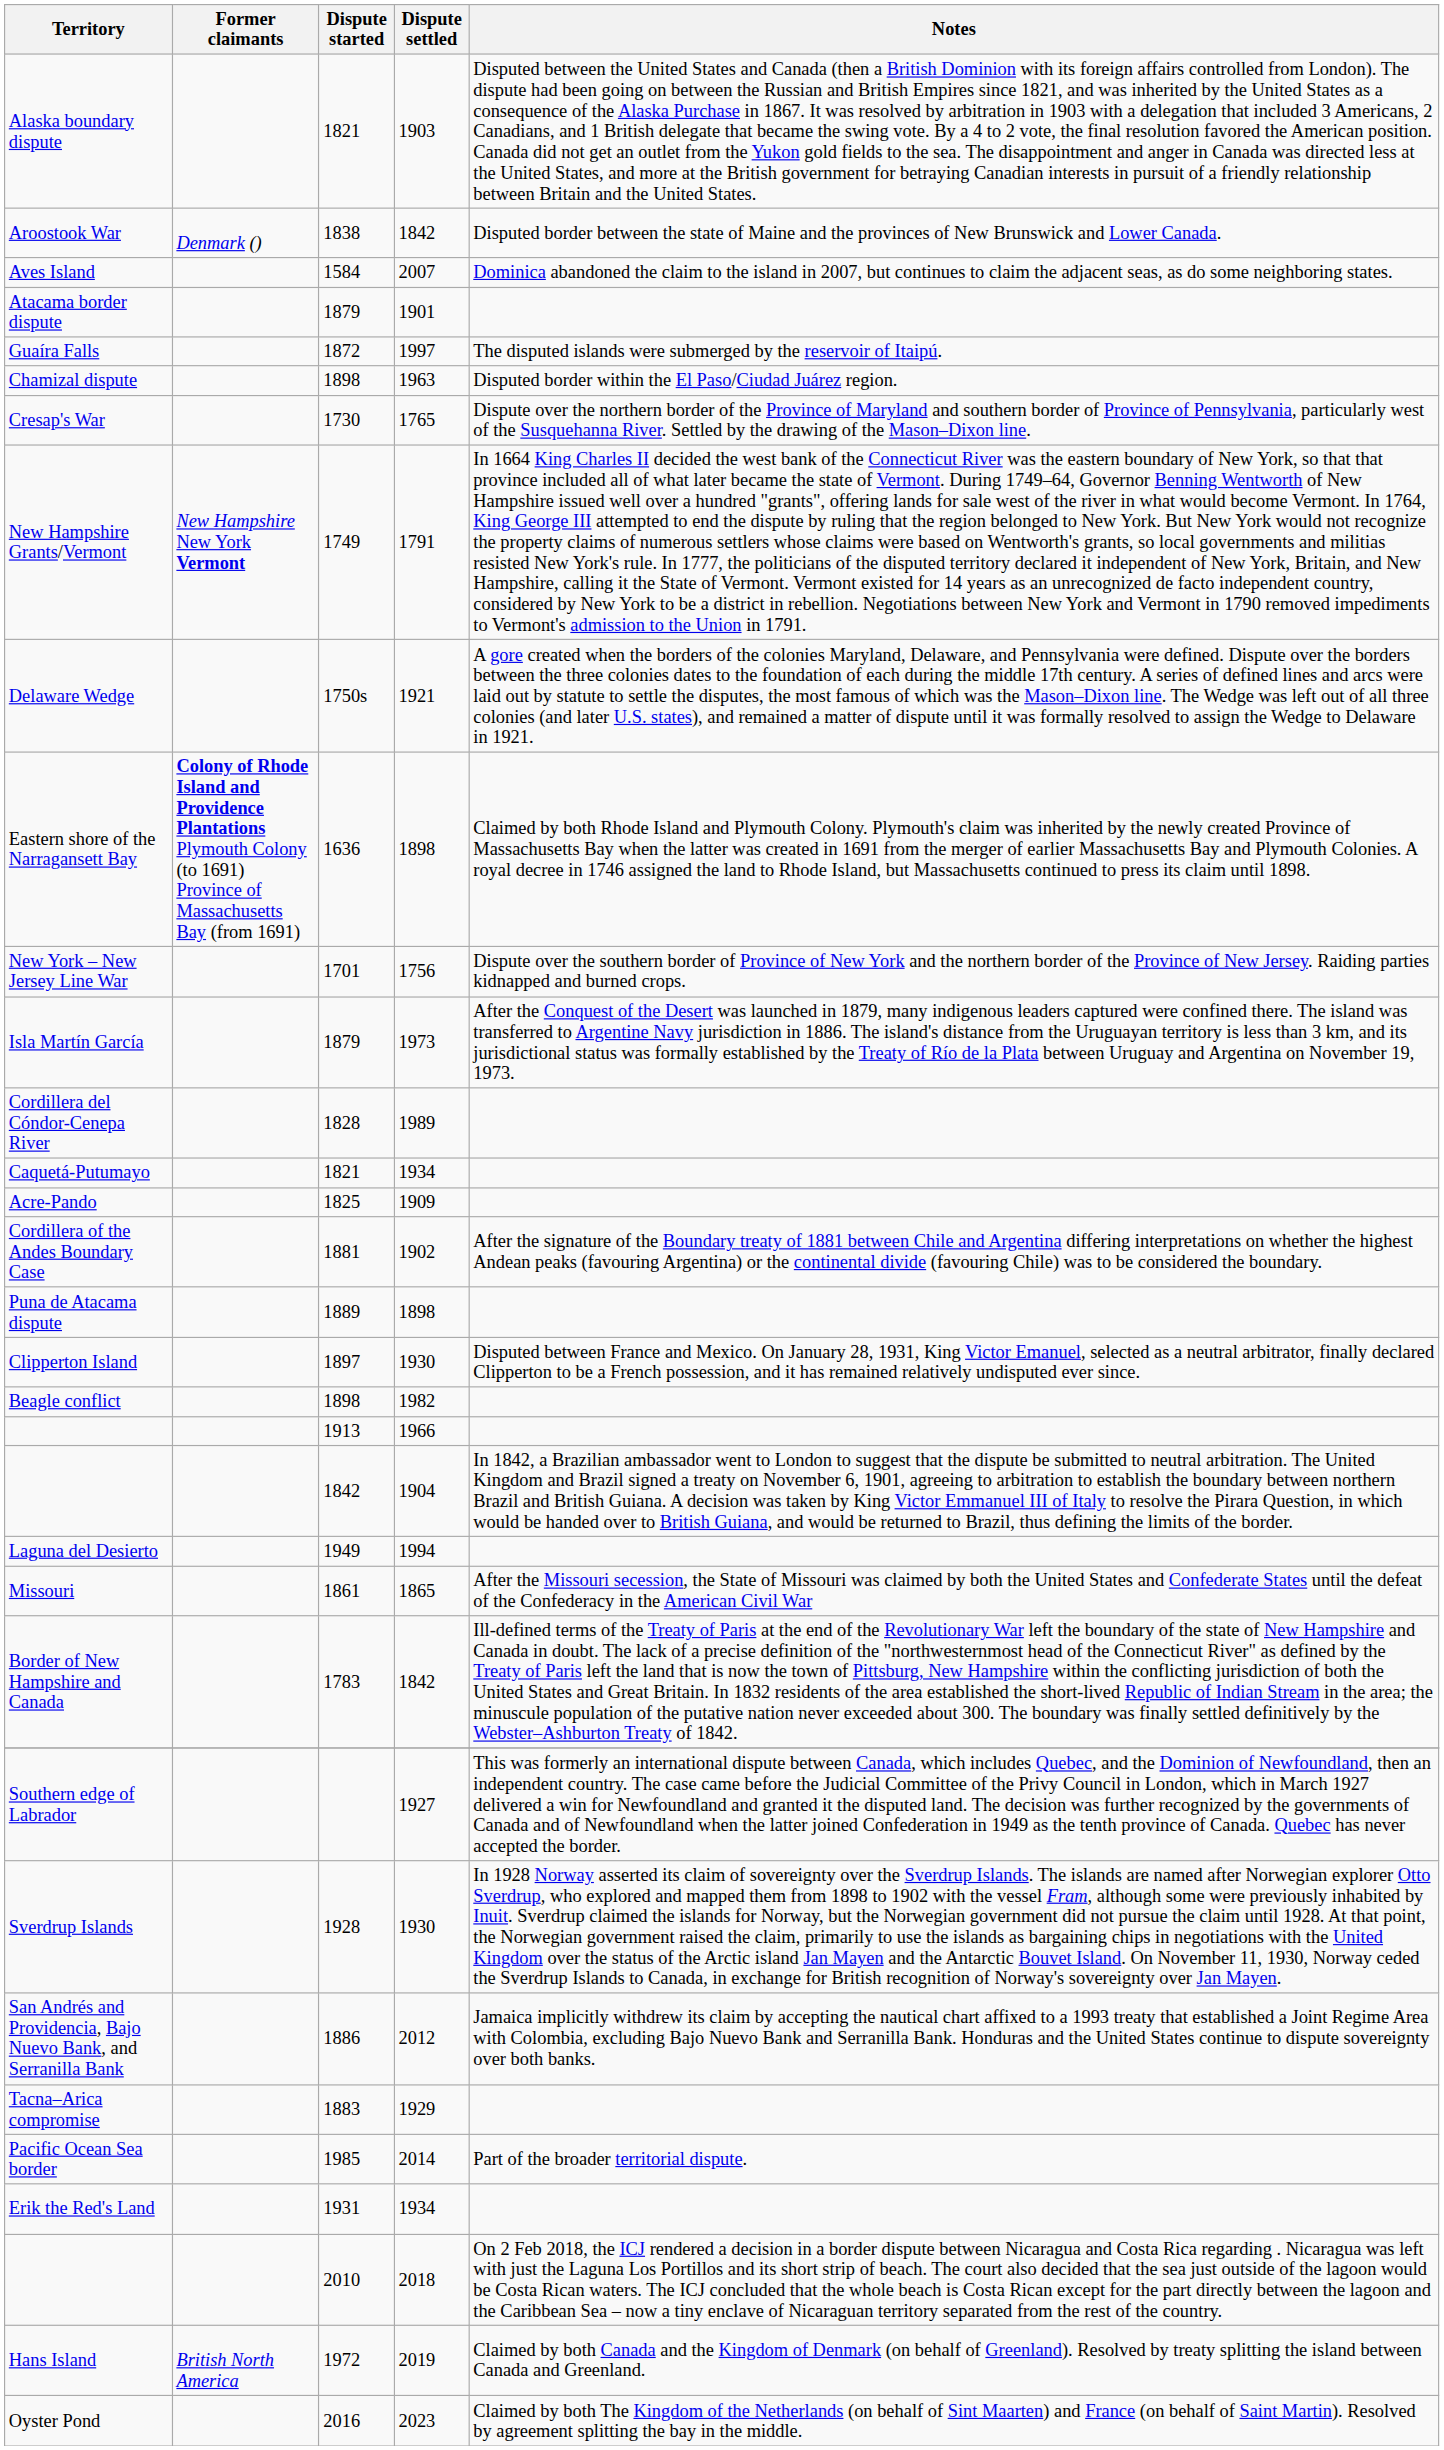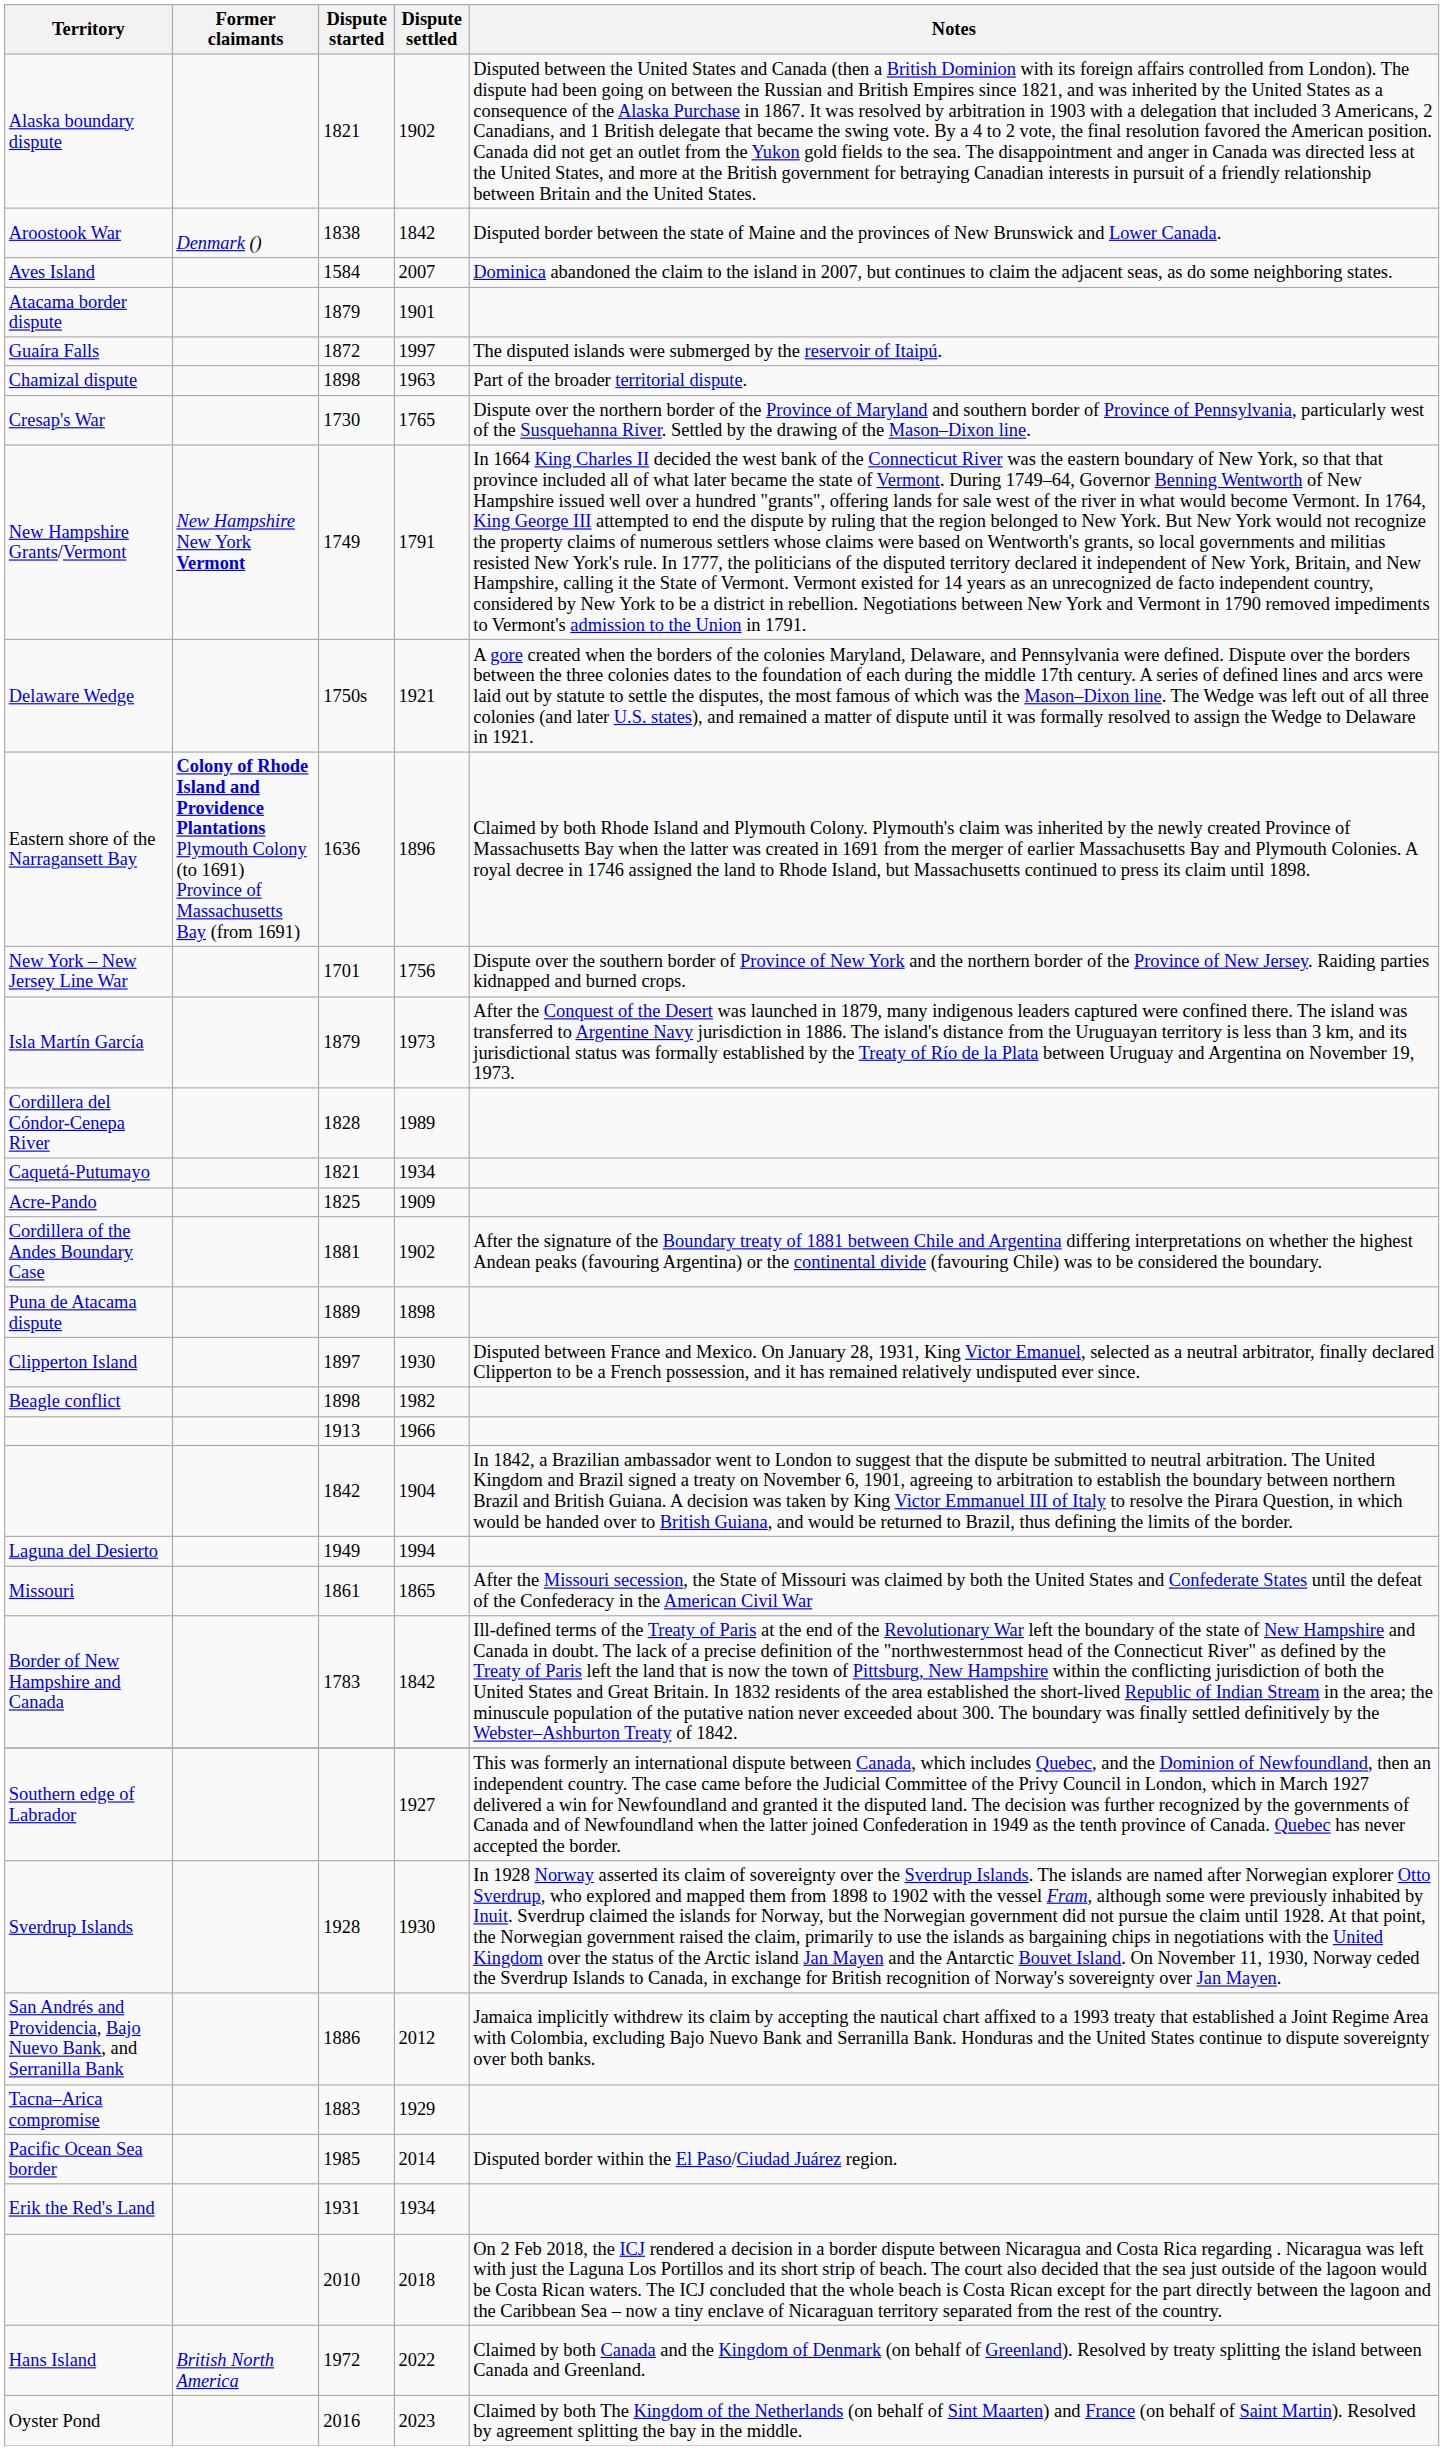Alaska boundary dispute | Dispute settled: 1903 -> 1902
Chamizal dispute | Notes: Disputed border within the El Paso/Ciudad Juárez region. -> Part of the broader territorial dispute.
Eastern shore of the Narragansett Bay | Dispute settled: 1898 -> 1896
Pacific Ocean Sea border | Notes: Part of the broader territorial dispute. -> Disputed border within the El Paso/Ciudad Juárez region.
Hans Island | Dispute settled: 2019 -> 2022
